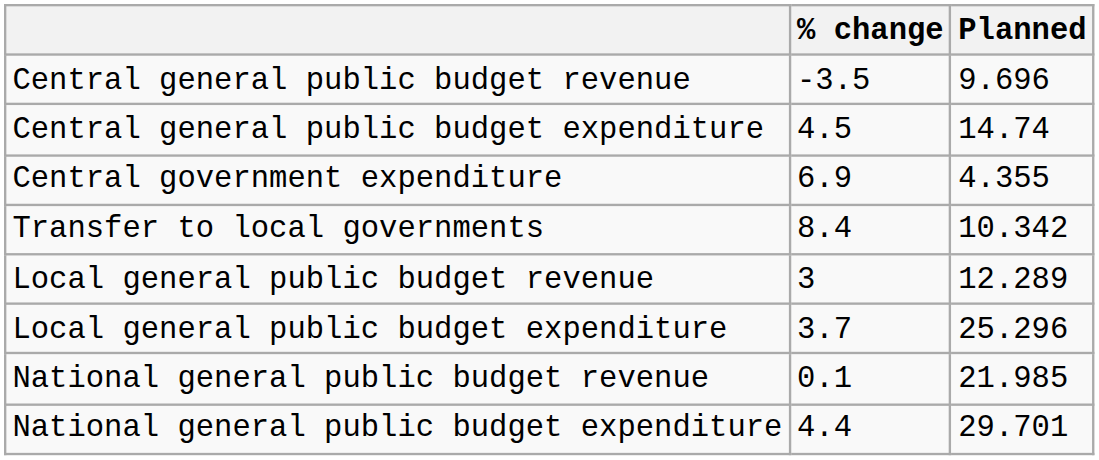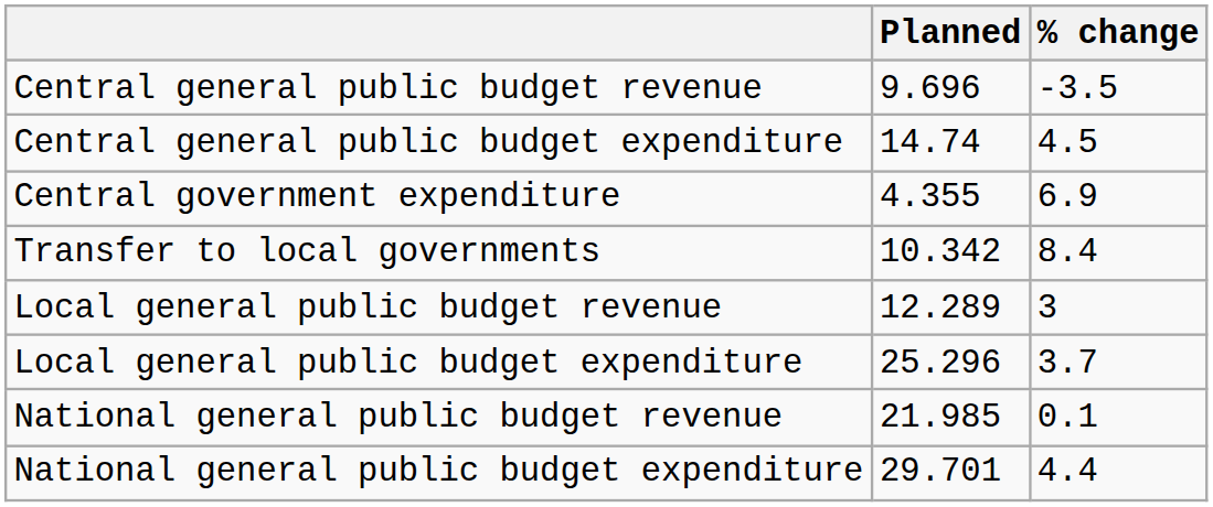columns swapped: Planned <-> % change
